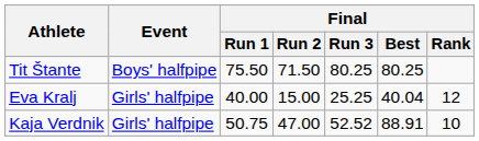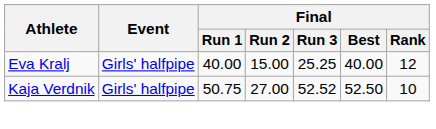- row: Tit Štante | Boys' halfpipe | 75.50 | 71.50 | 80.25 | 80.25
Eva Kralj | Final / Best: 40.04 -> 40.00
Kaja Verdnik | Final / Run 2: 47.00 -> 27.00
Kaja Verdnik | Final / Best: 88.91 -> 52.50
